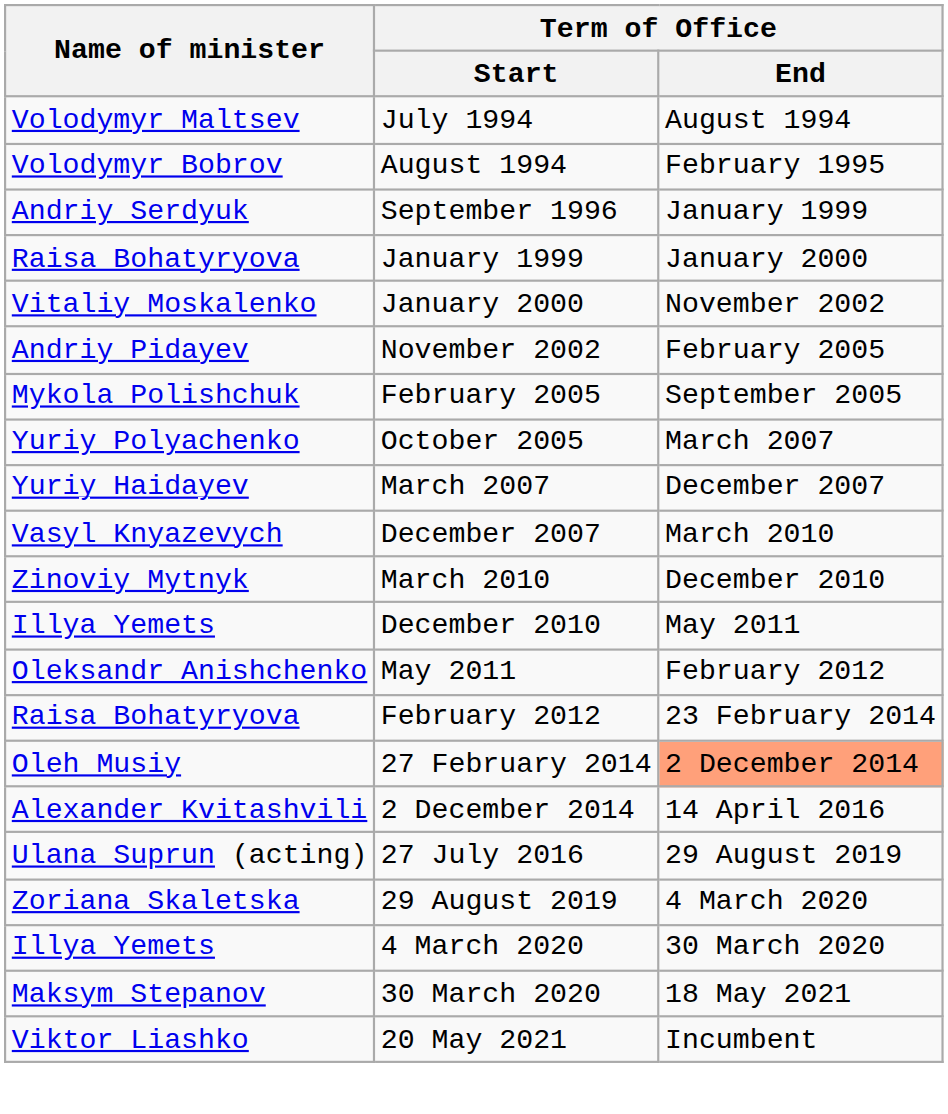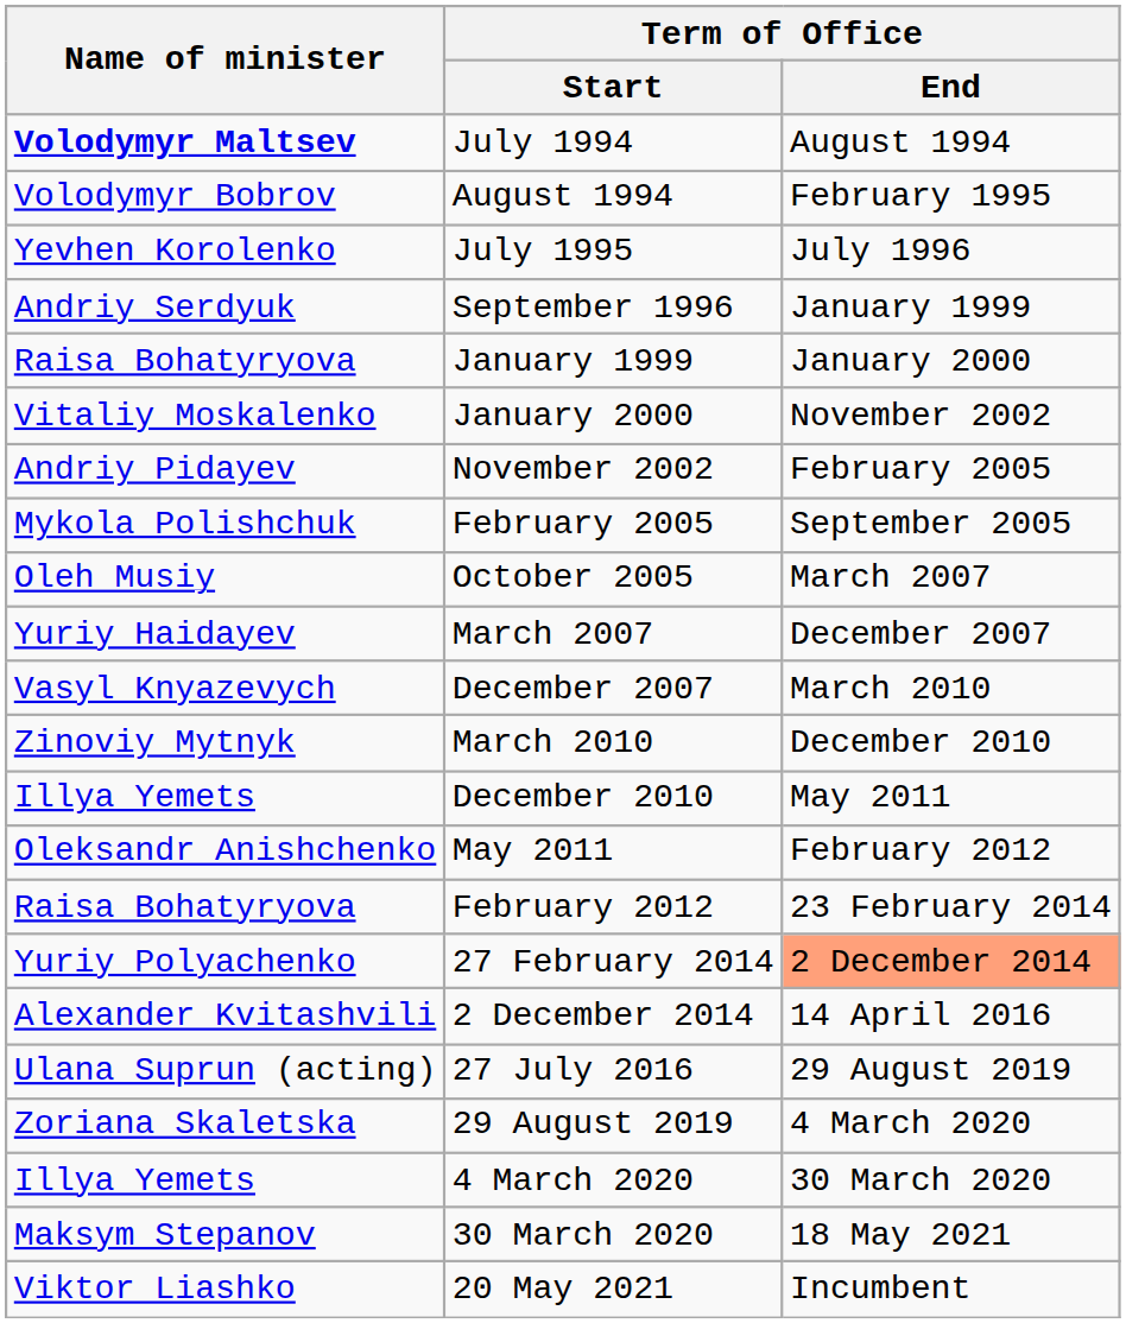July 1994 | Name of minister: normal -> bold
+ row: Yevhen Korolenko | July 1995 | July 1996
October 2005 | Name of minister: Yuriy Polyachenko -> Oleh Musiy
27 February 2014 | Name of minister: Oleh Musiy -> Yuriy Polyachenko
